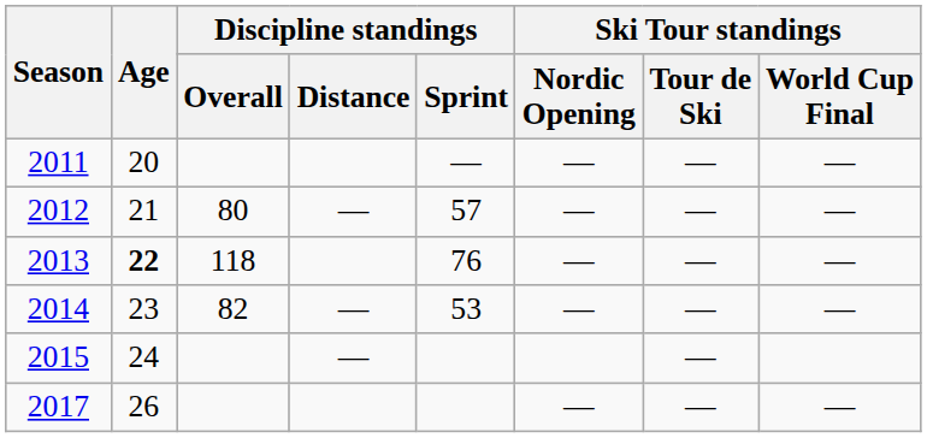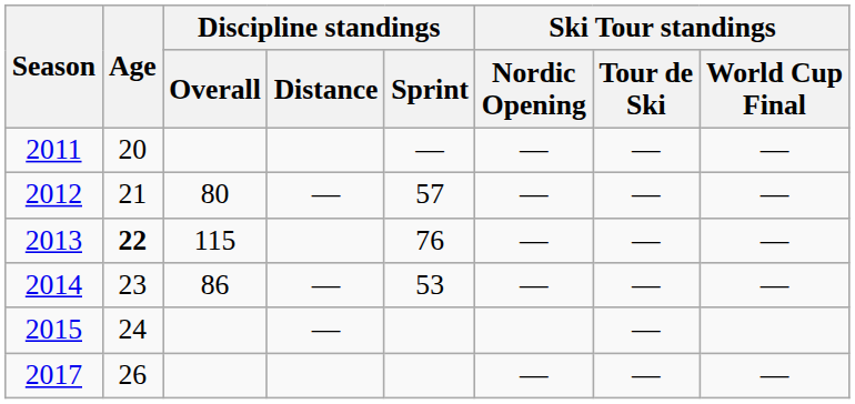2013 | Discipline standings / Overall: 118 -> 115
2014 | Discipline standings / Overall: 82 -> 86
